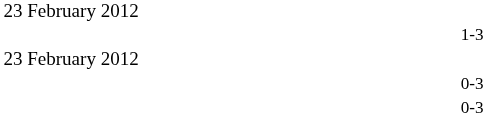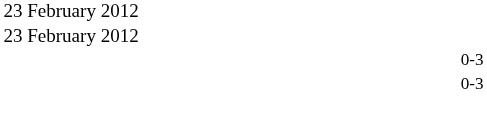- row: 1-3
